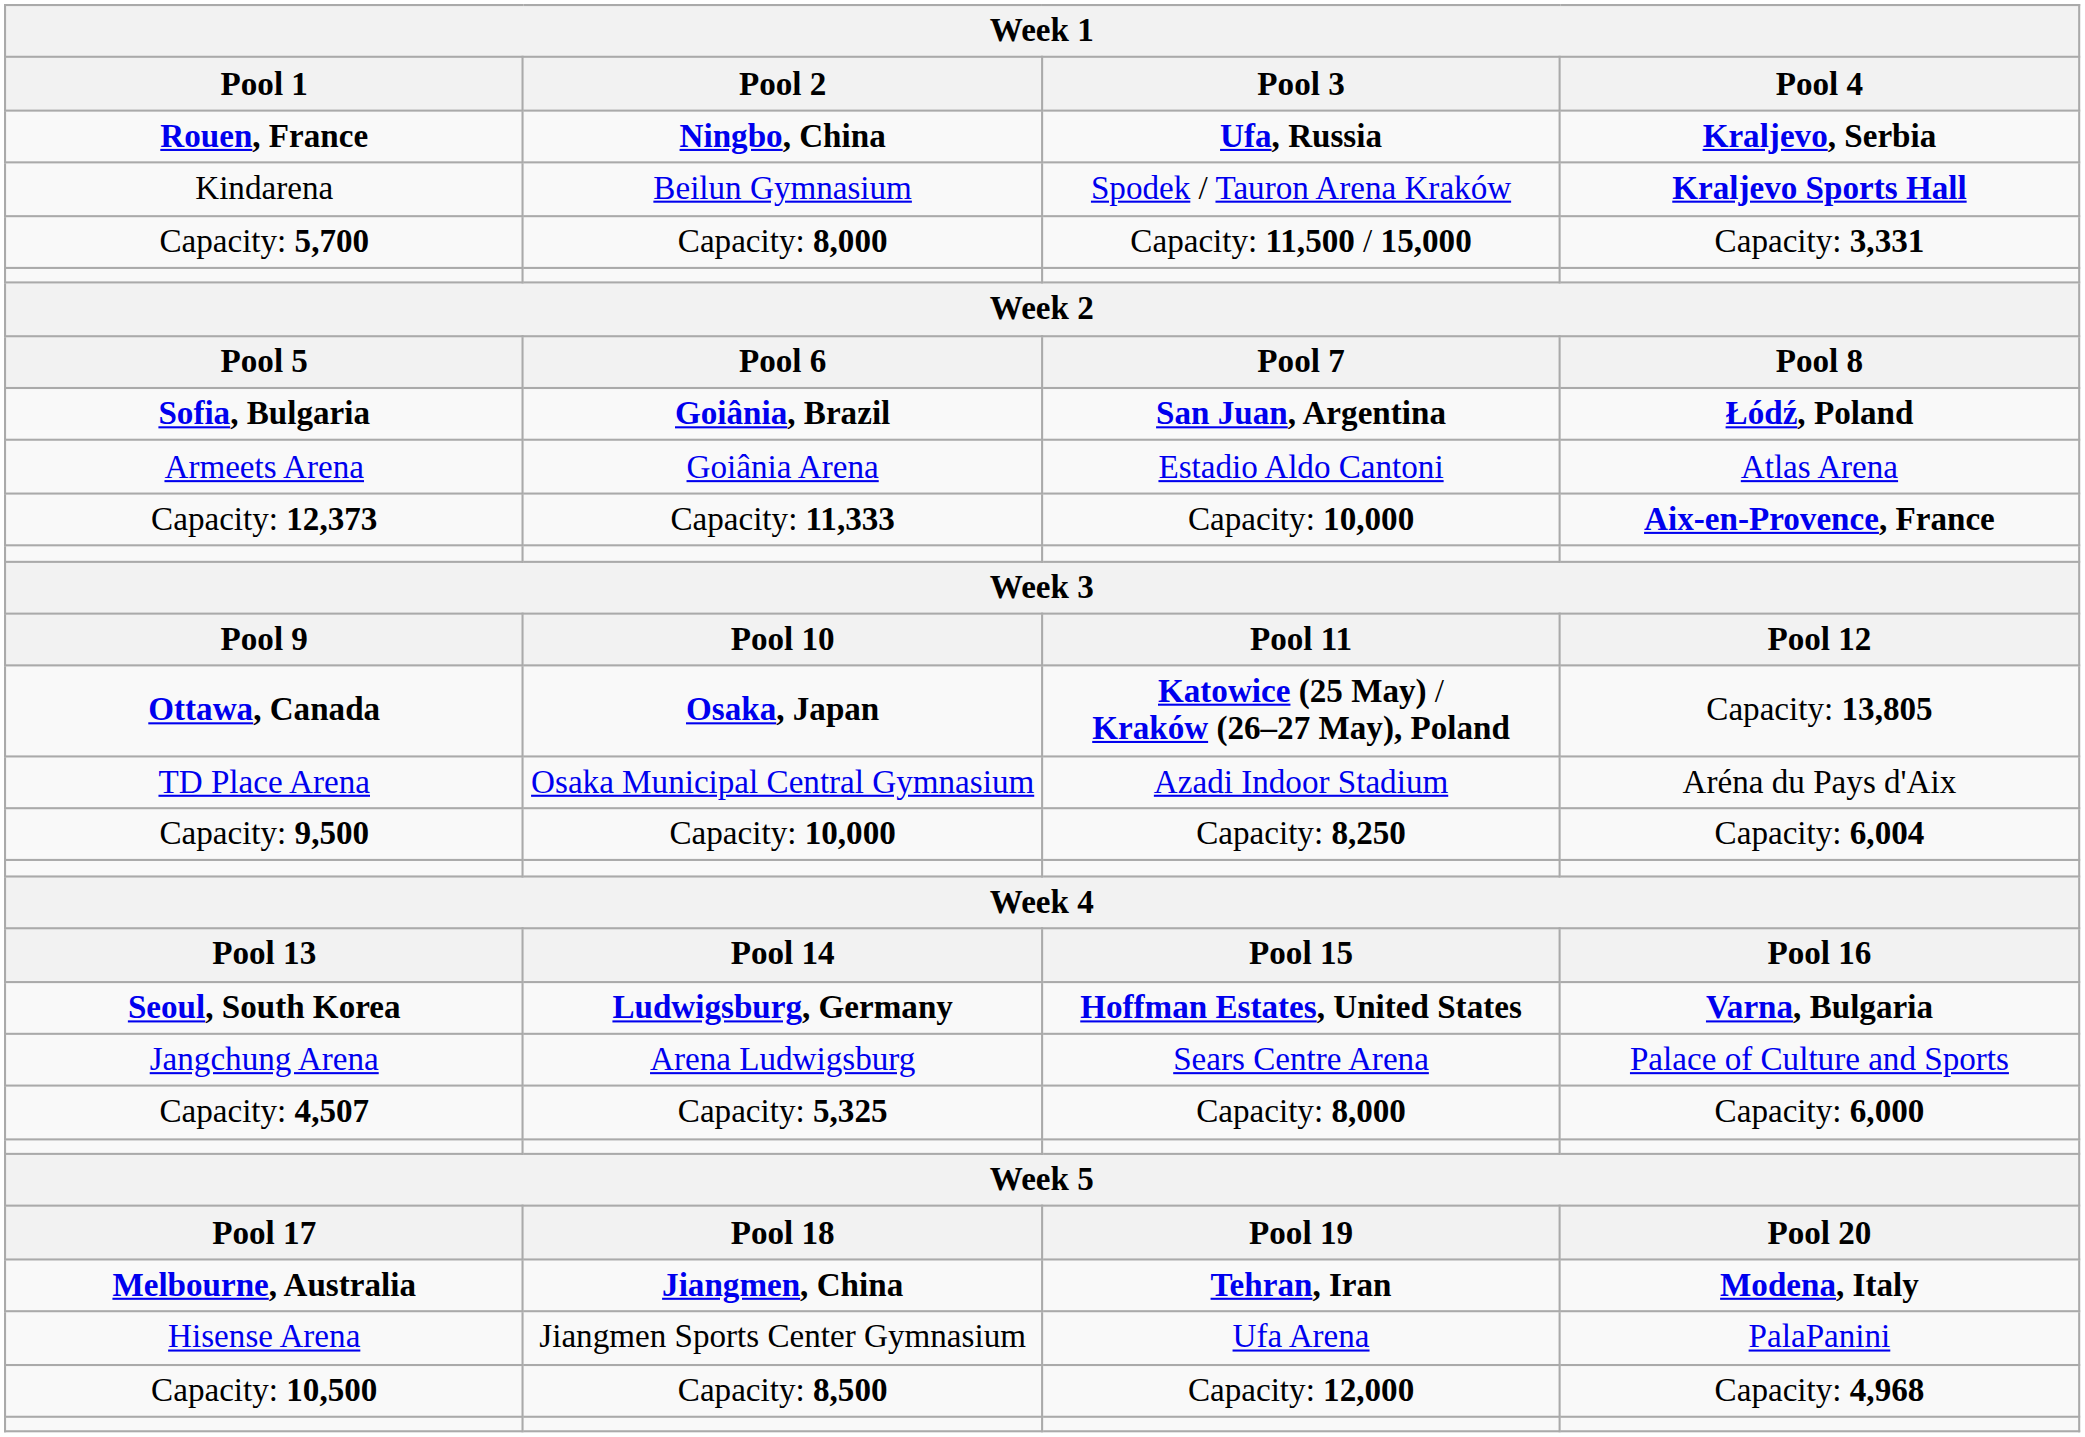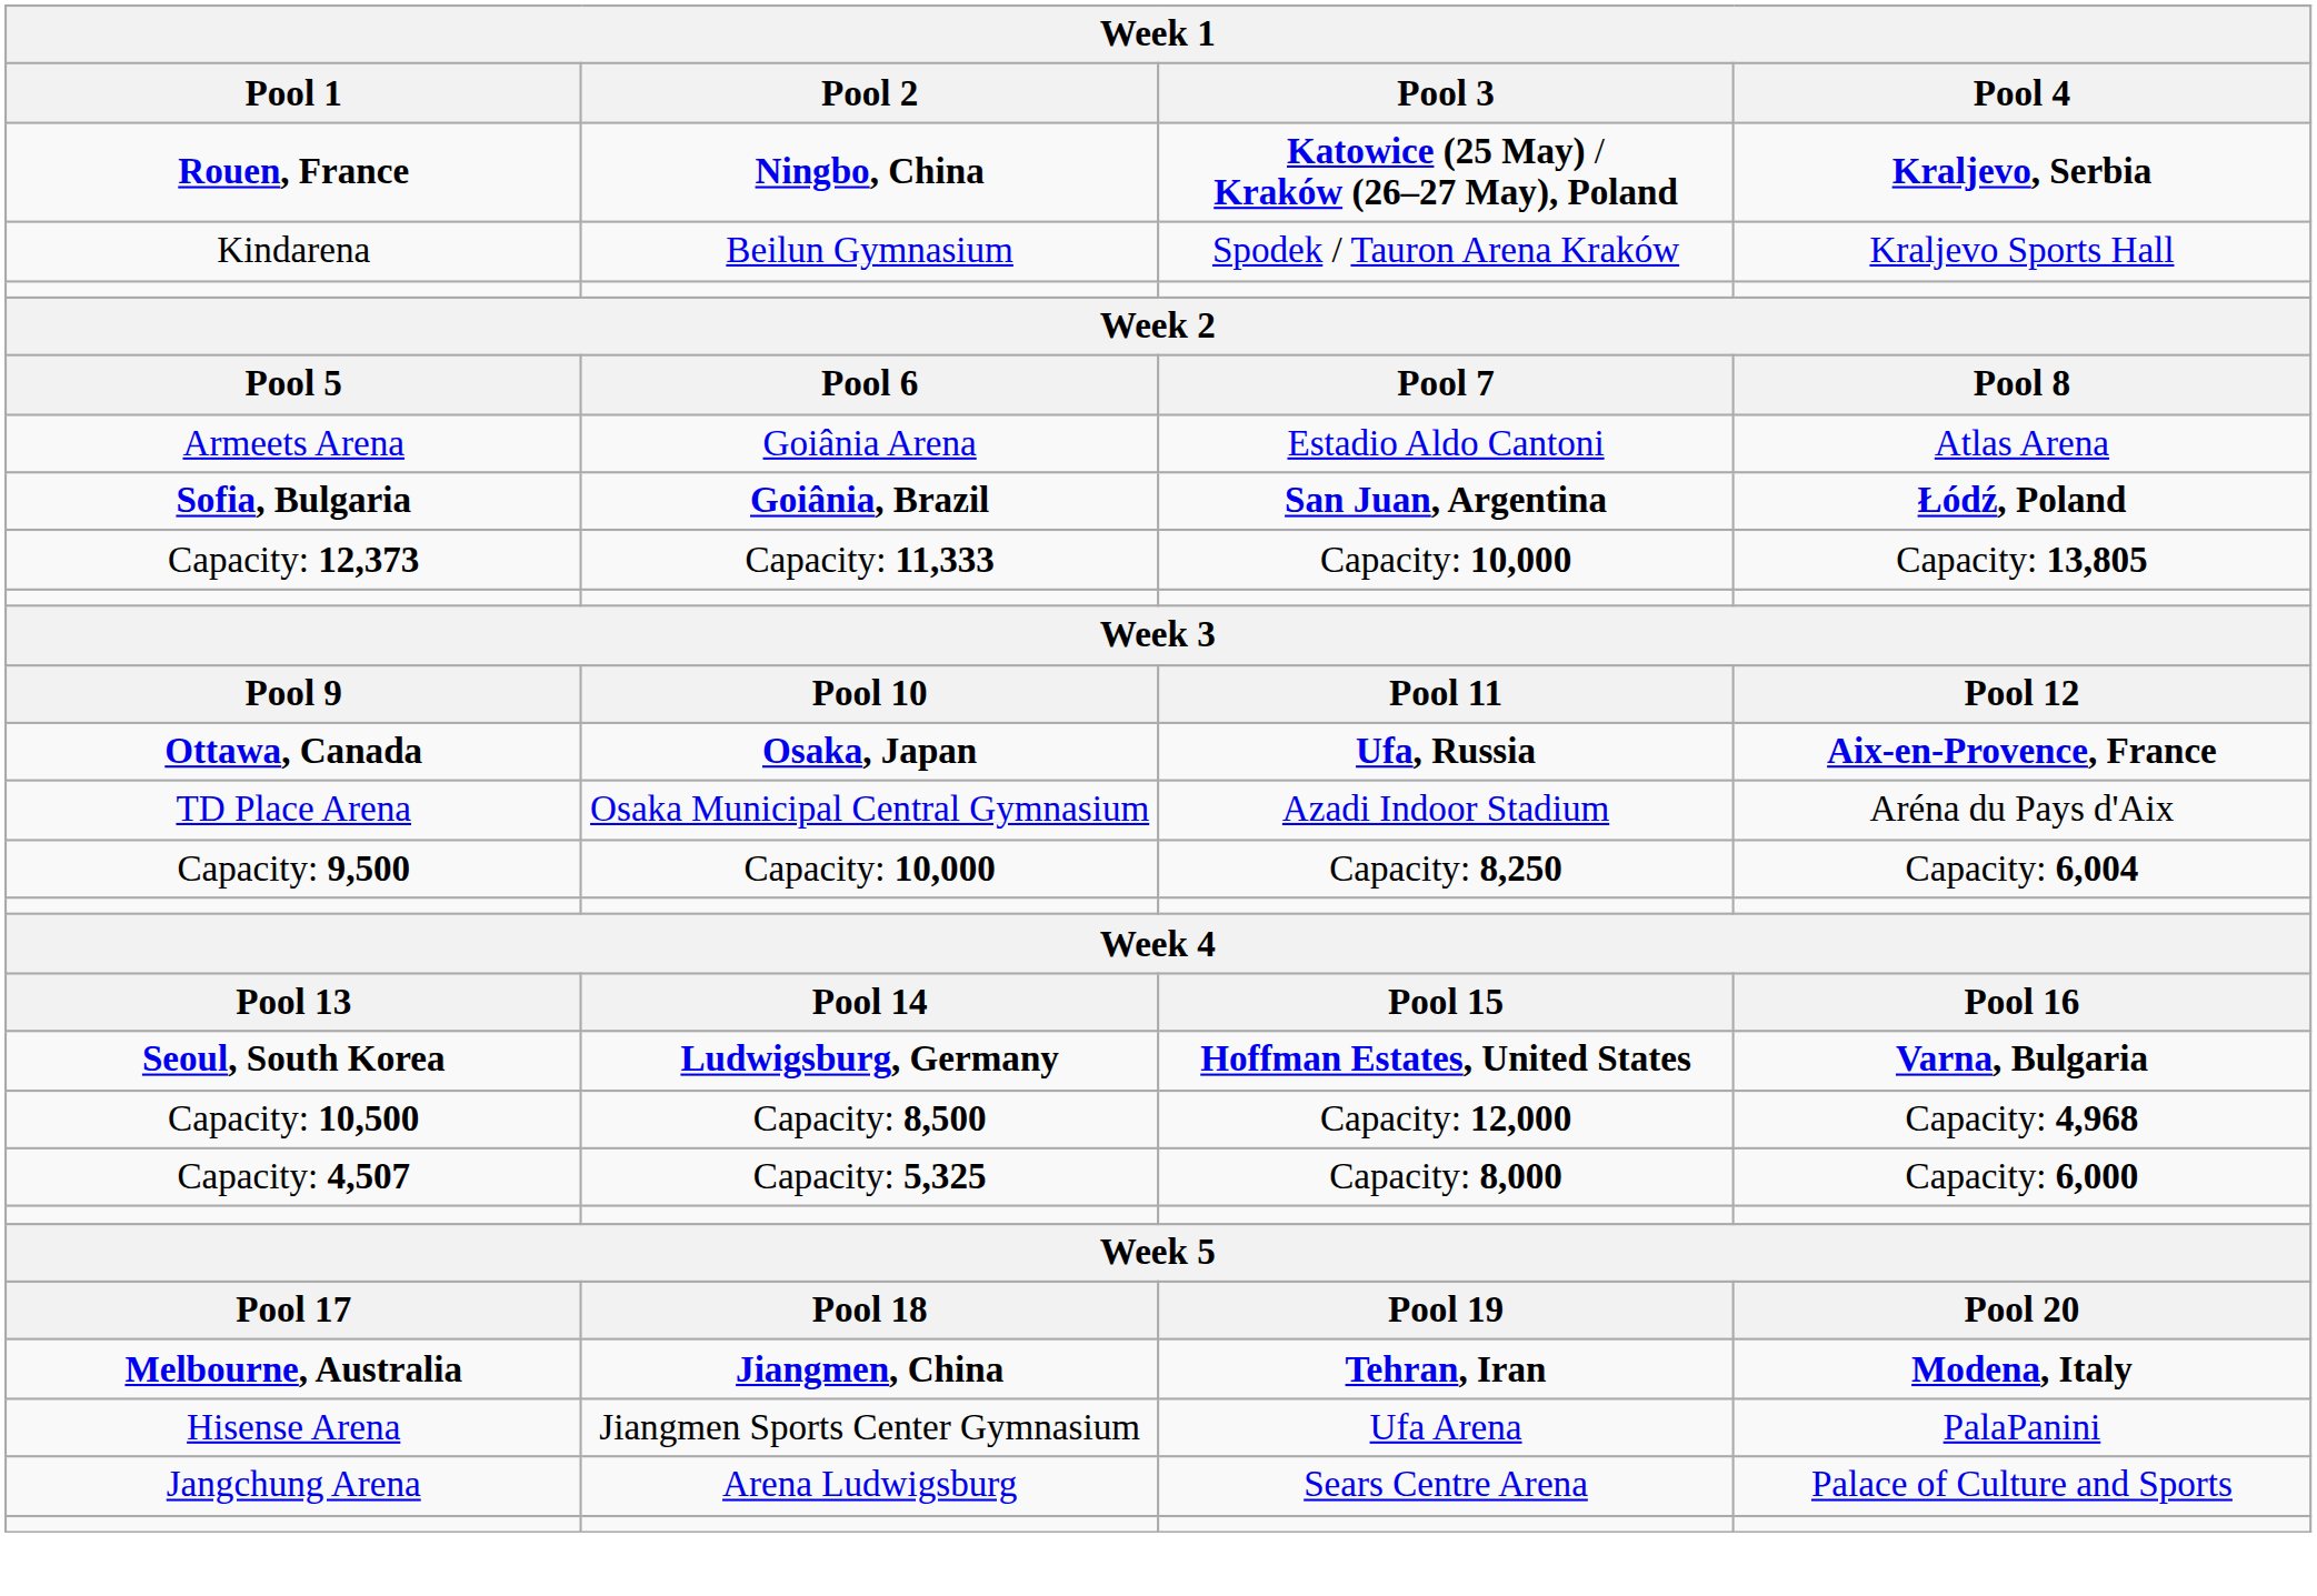Rouen, France | Pool 3: Ufa, Russia -> Katowice (25 May) / Kraków (26–27 May), Poland
Kindarena | Pool 4: bold -> normal
- row: Capacity: 5,700 | Capacity: 8,000 | Capacity: 11,500 / 15,000 | Capacity: 3,331
rows swapped: Sofia, Bulgaria <-> Armeets Arena
Capacity: 12,373 | Pool 4: Aix-en-Provence, France -> Capacity: 13,805
Ottawa, Canada | Pool 3: Katowice (25 May) / Kraków (26–27 May), Poland -> Ufa, Russia
Ottawa, Canada | Pool 4: Capacity: 13,805 -> Aix-en-Provence, France
rows swapped: Jangchung Arena <-> Capacity: 10,500
